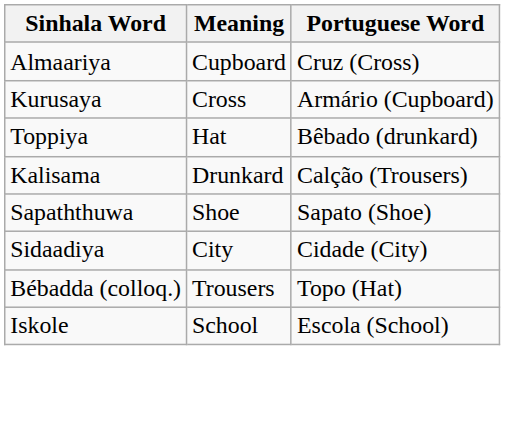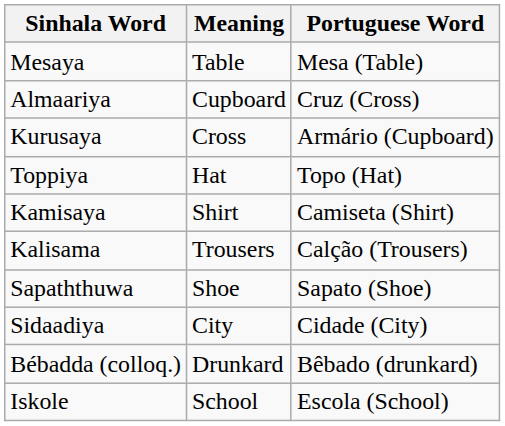+ row: Mesaya | Table | Mesa (Table)
Toppiya | Portuguese Word: Bêbado (drunkard) -> Topo (Hat)
+ row: Kamisaya | Shirt | Camiseta (Shirt)
Kalisama | Meaning: Drunkard -> Trousers
Bébadda (colloq.) | Meaning: Trousers -> Drunkard
Bébadda (colloq.) | Portuguese Word: Topo (Hat) -> Bêbado (drunkard)
